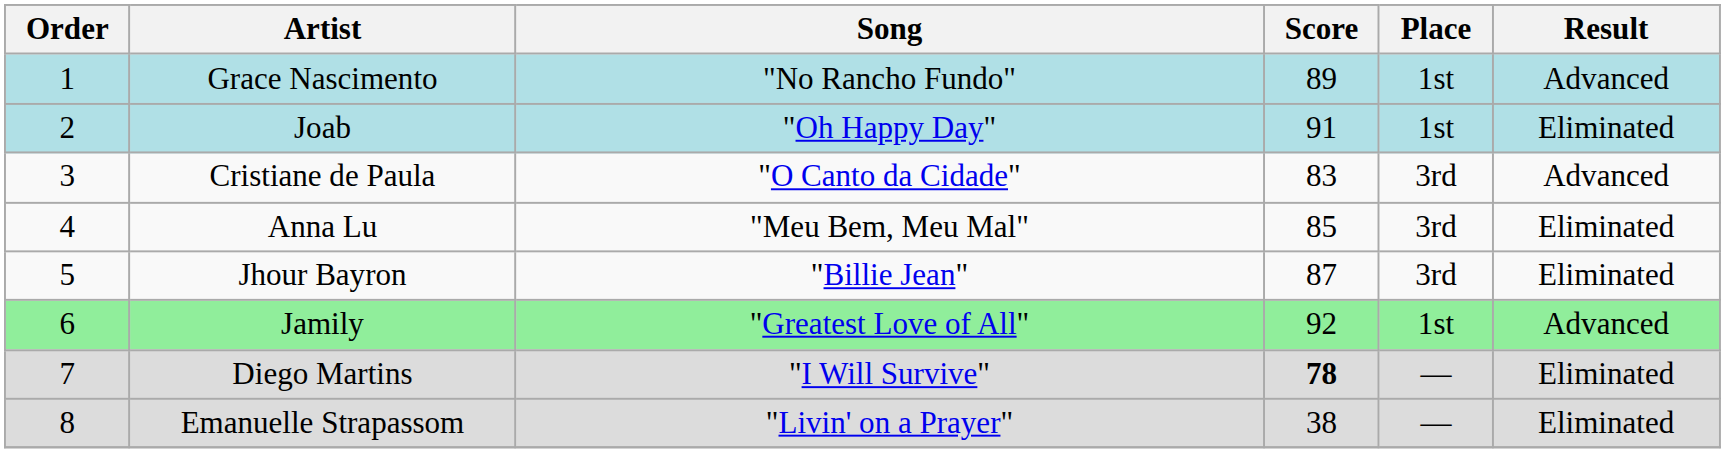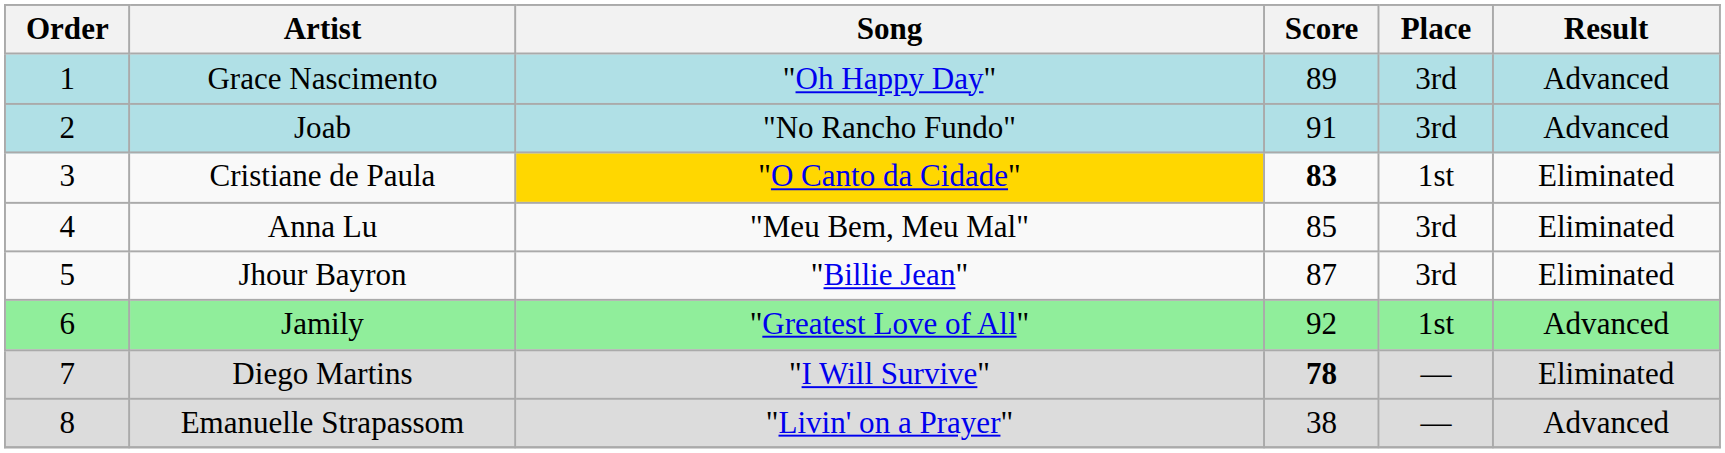Grace Nascimento | Song: "No Rancho Fundo" -> "Oh Happy Day"
Grace Nascimento | Place: 1st -> 3rd
Joab | Song: "Oh Happy Day" -> "No Rancho Fundo"
Joab | Place: 1st -> 3rd
Joab | Result: Eliminated -> Advanced
Cristiane de Paula | Song: no background -> gold background
Cristiane de Paula | Score: normal -> bold
Cristiane de Paula | Place: 3rd -> 1st
Cristiane de Paula | Result: Advanced -> Eliminated
Emanuelle Strapassom | Result: Eliminated -> Advanced
